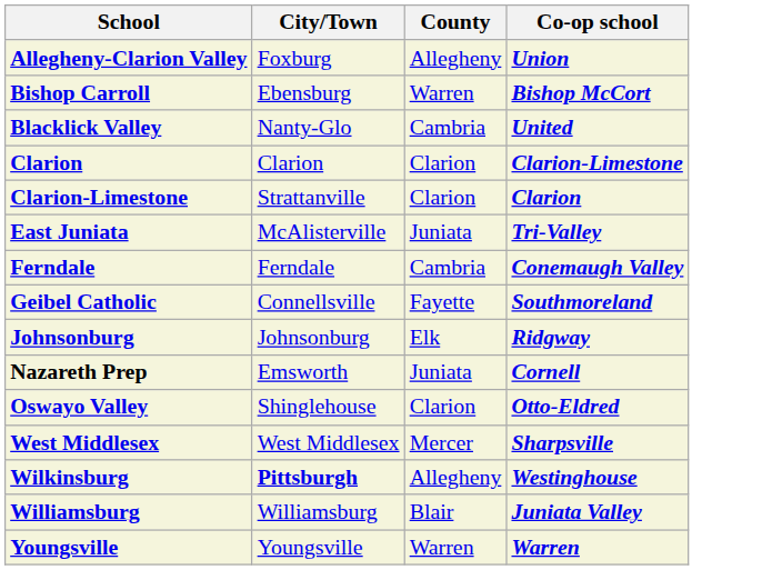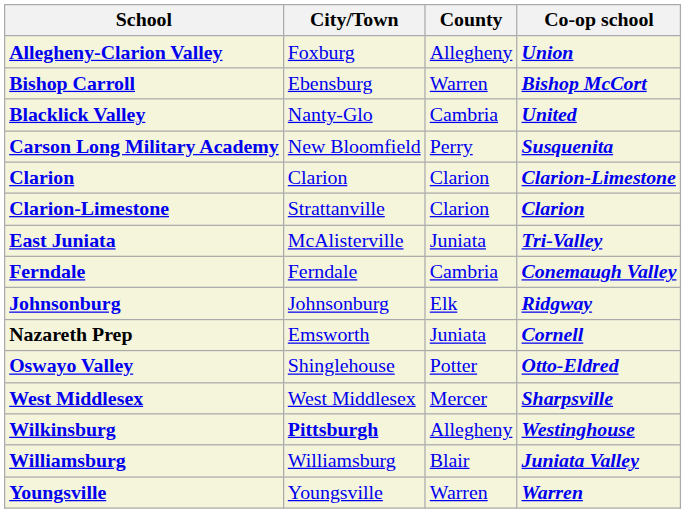+ row: Carson Long Military Academy | New Bloomfield | Perry | Susquenita
- row: Geibel Catholic | Connellsville | Fayette | Southmoreland
Oswayo Valley | County: Clarion -> Potter
